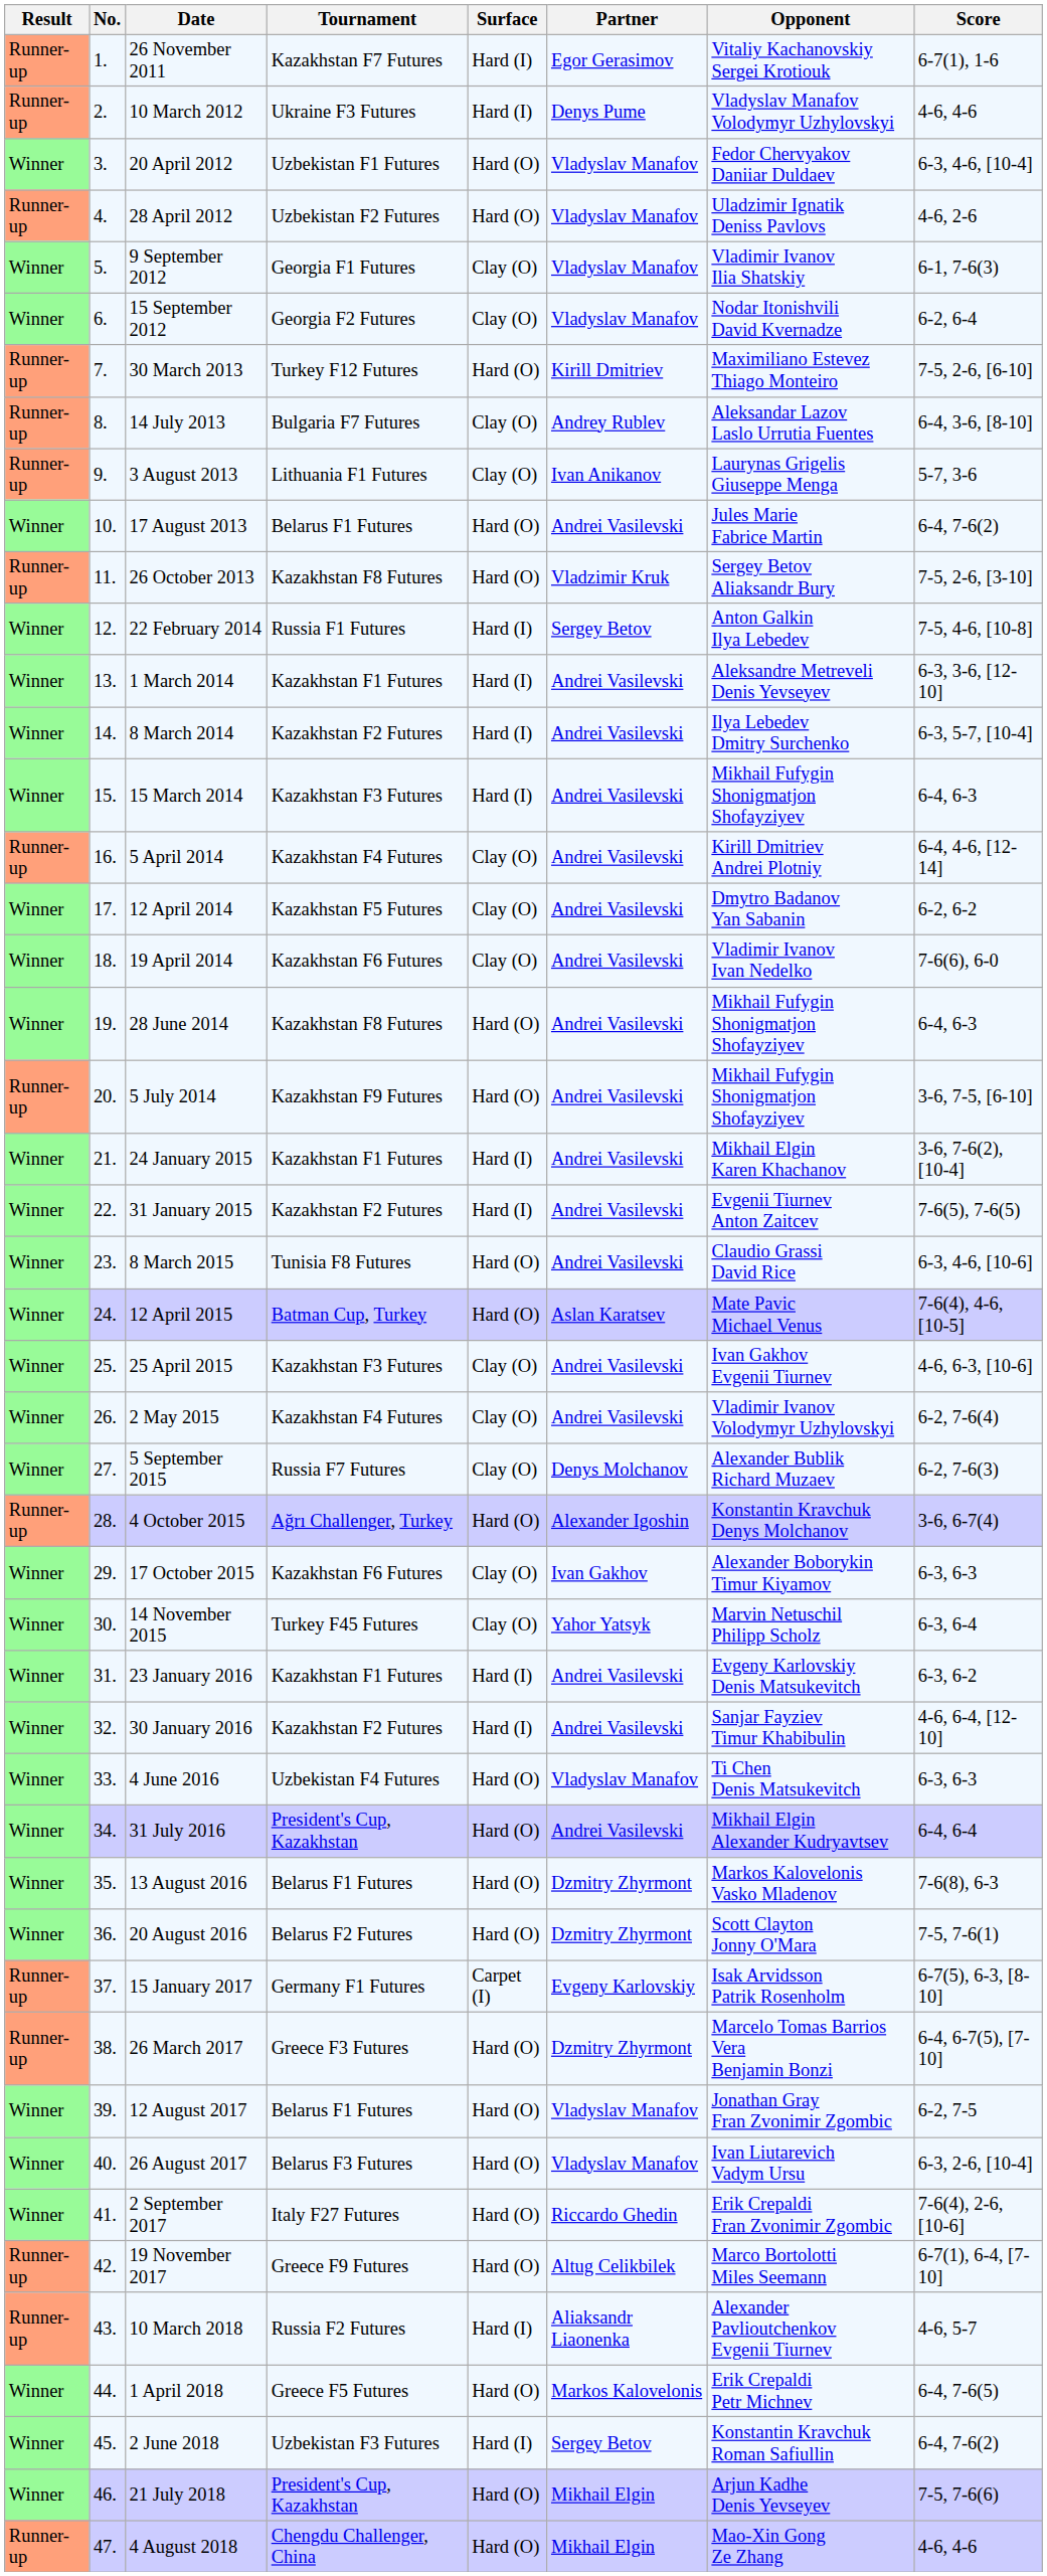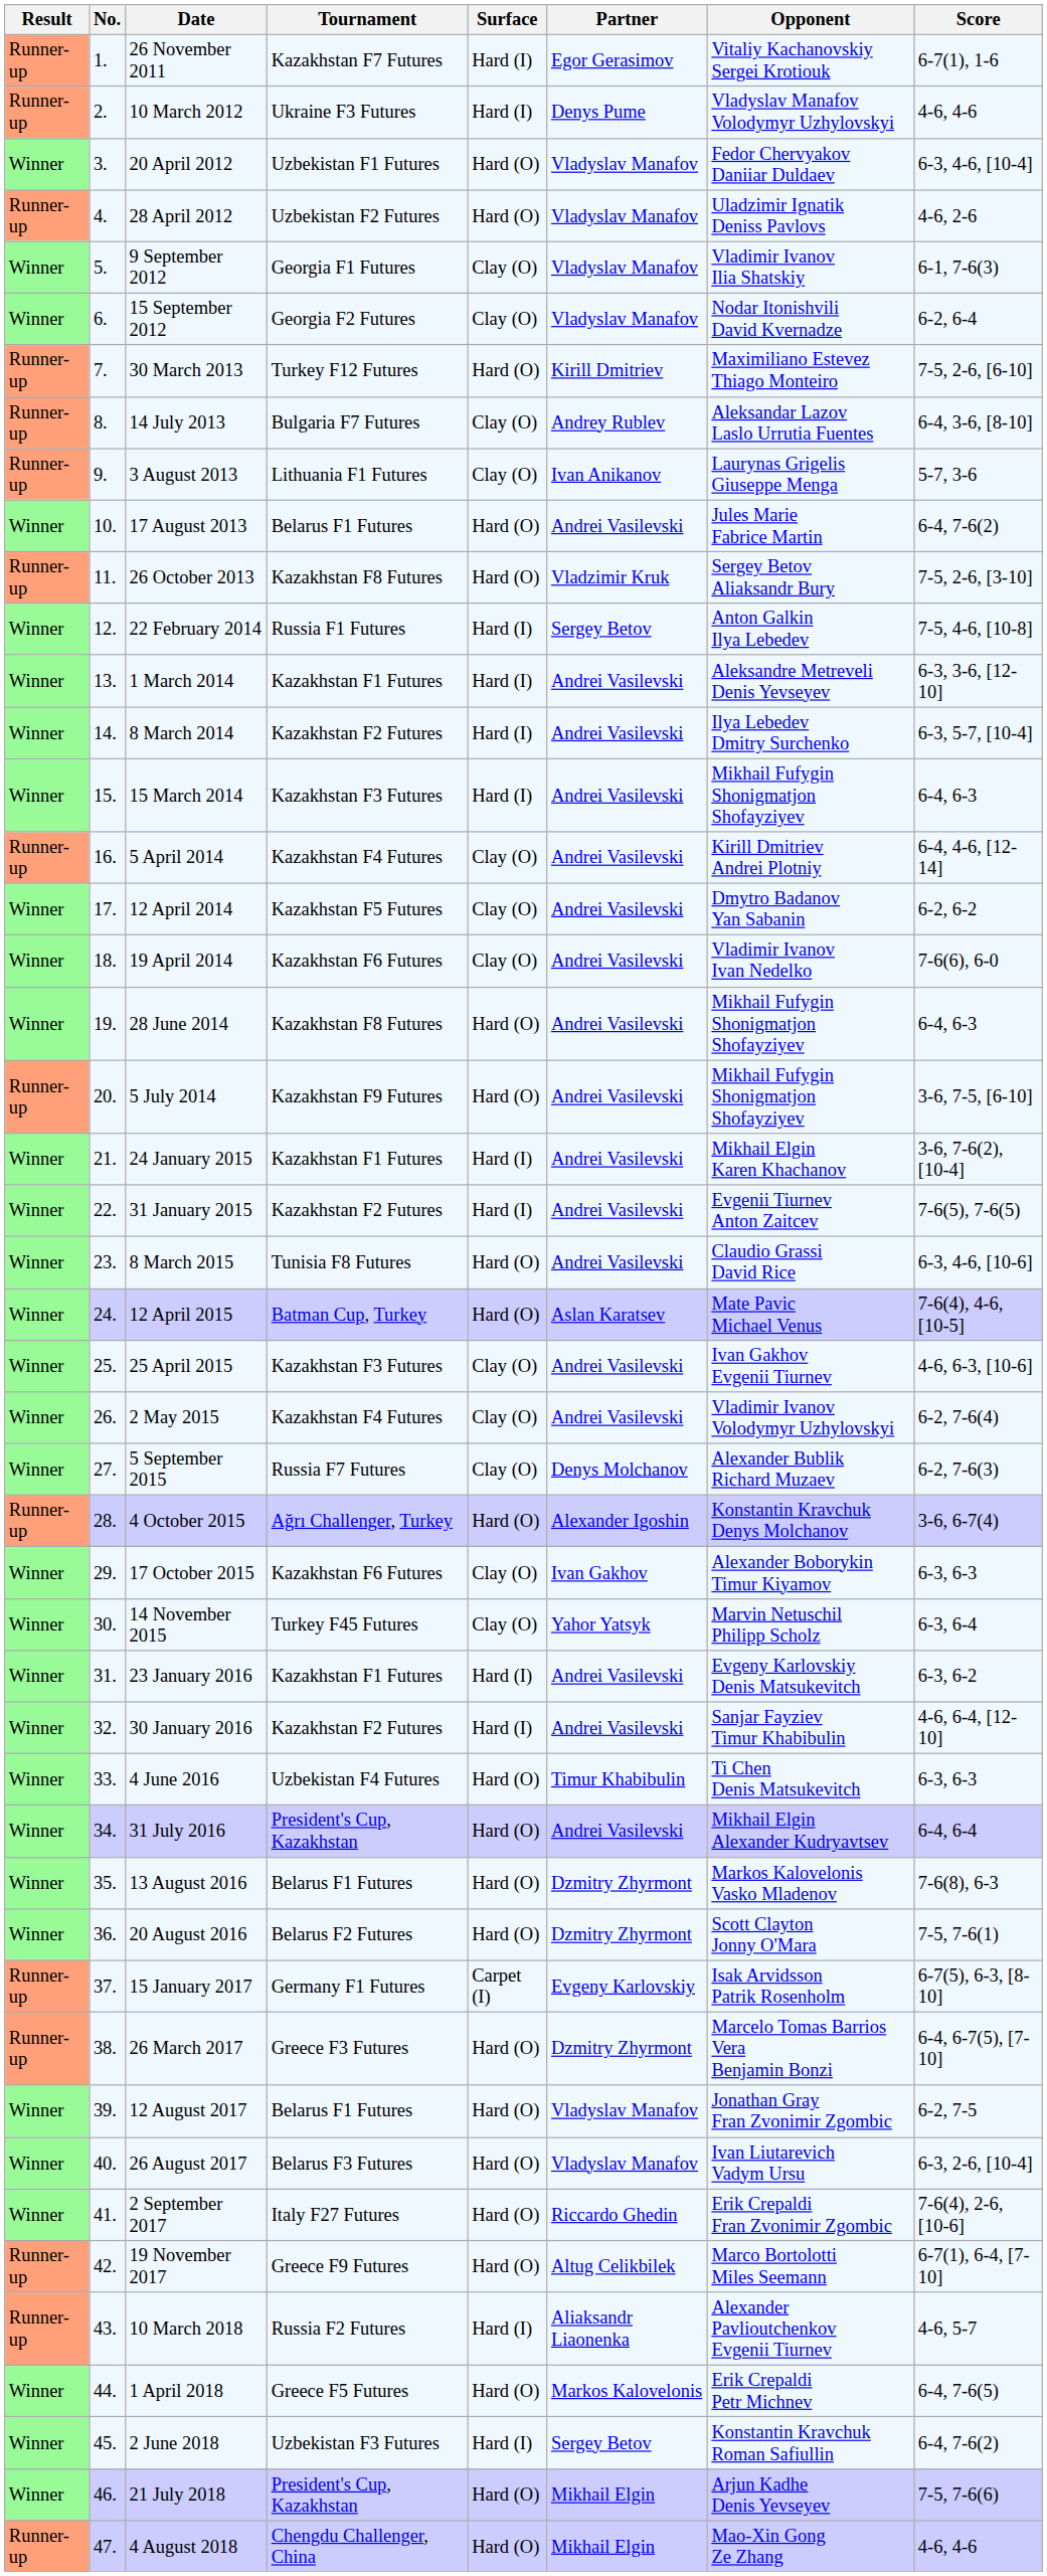4 June 2016 | Partner: Vladyslav Manafov -> Timur Khabibulin
